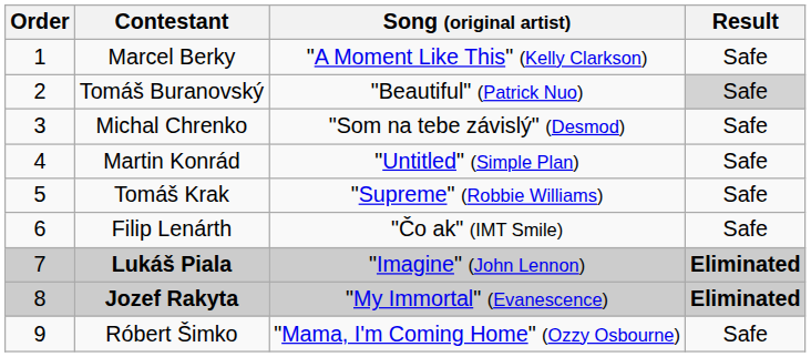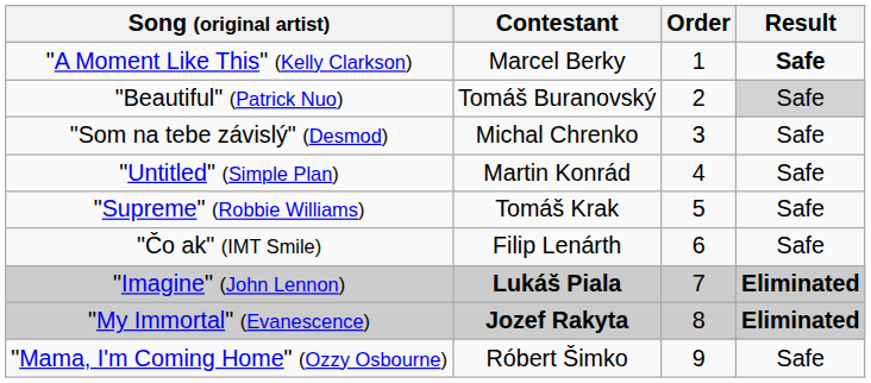columns swapped: Order <-> Song (original artist)
Marcel Berky | Result: normal -> bold
